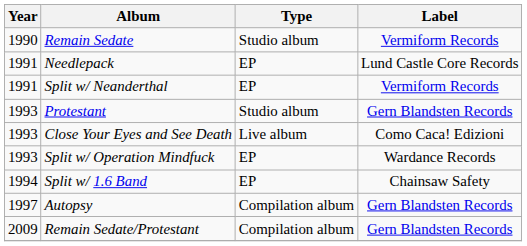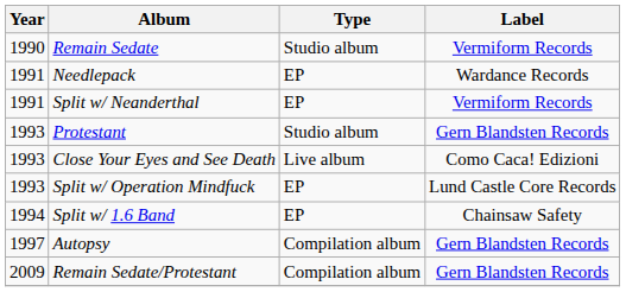Needlepack | Label: Lund Castle Core Records -> Wardance Records
Split w/ Operation Mindfuck | Label: Wardance Records -> Lund Castle Core Records
